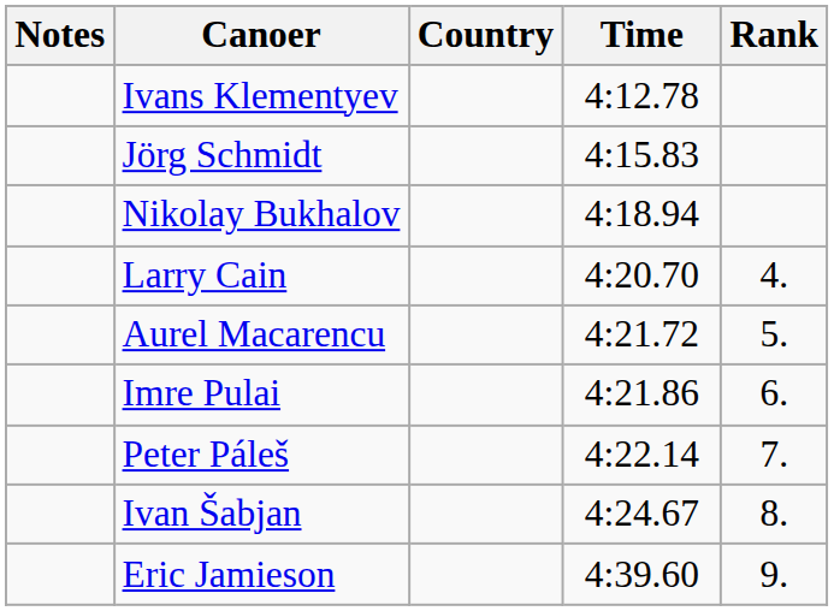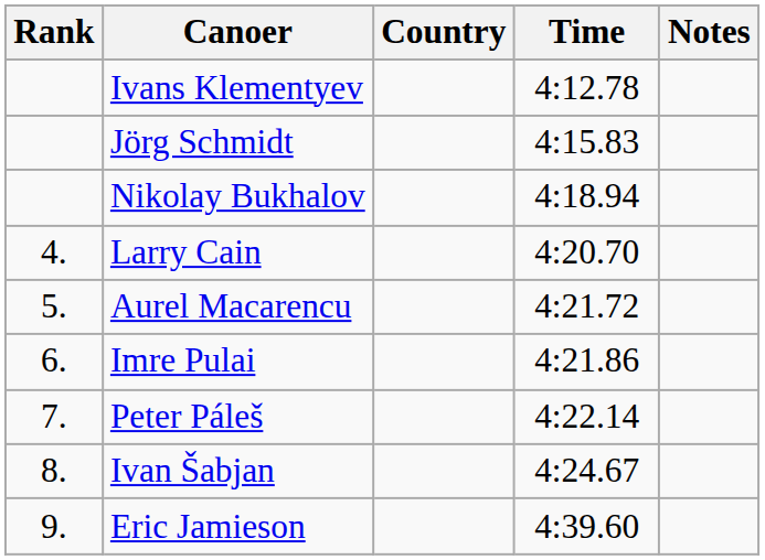columns swapped: Rank <-> Notes
